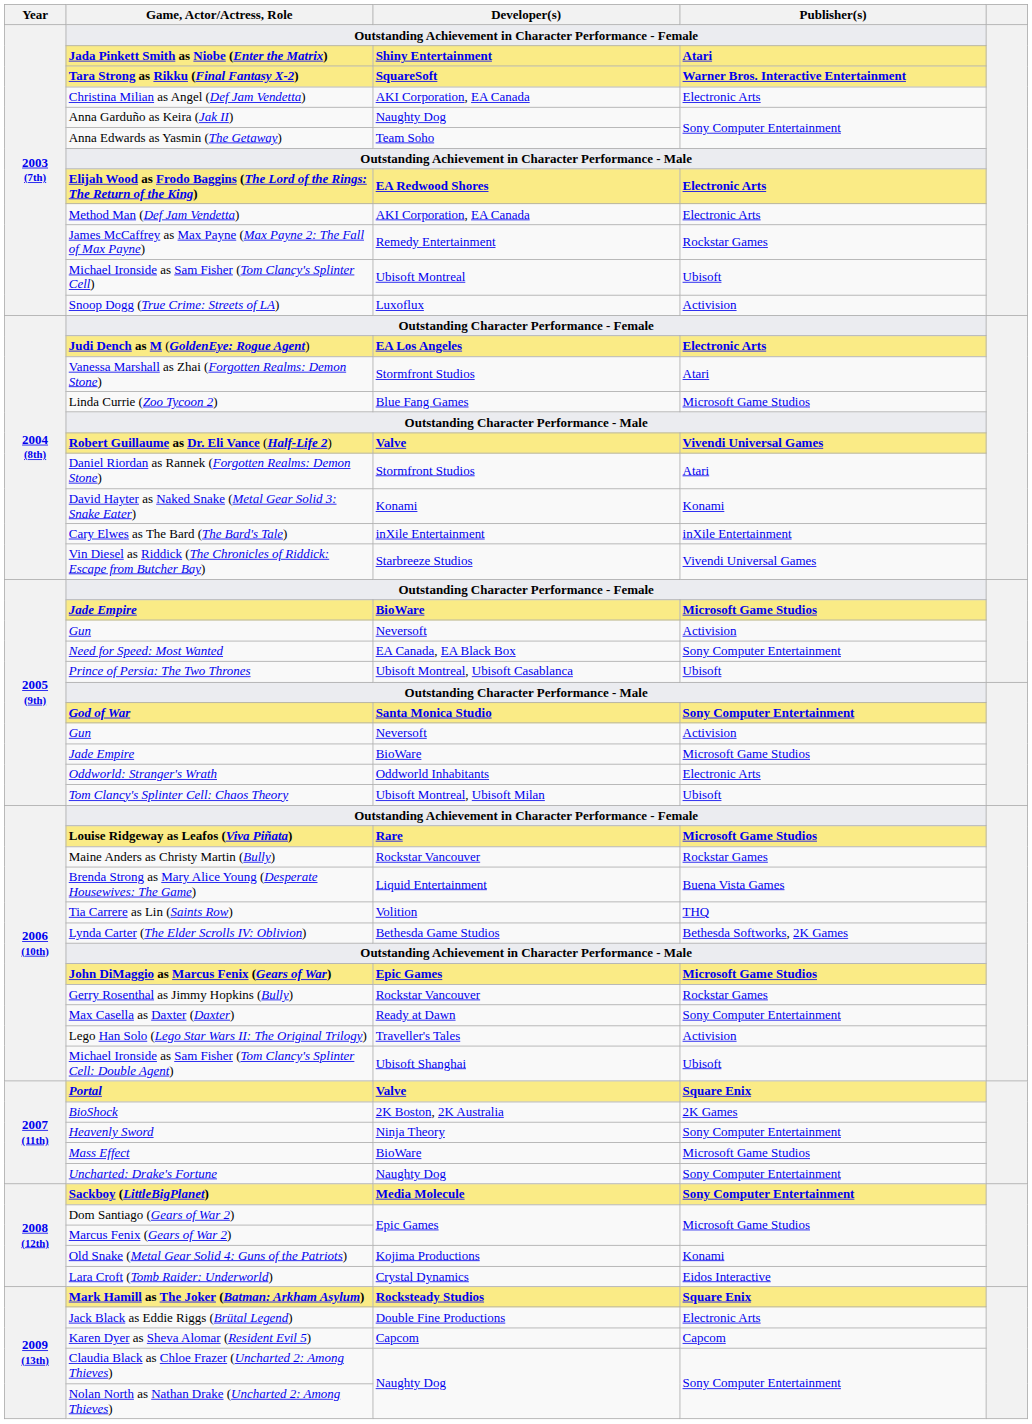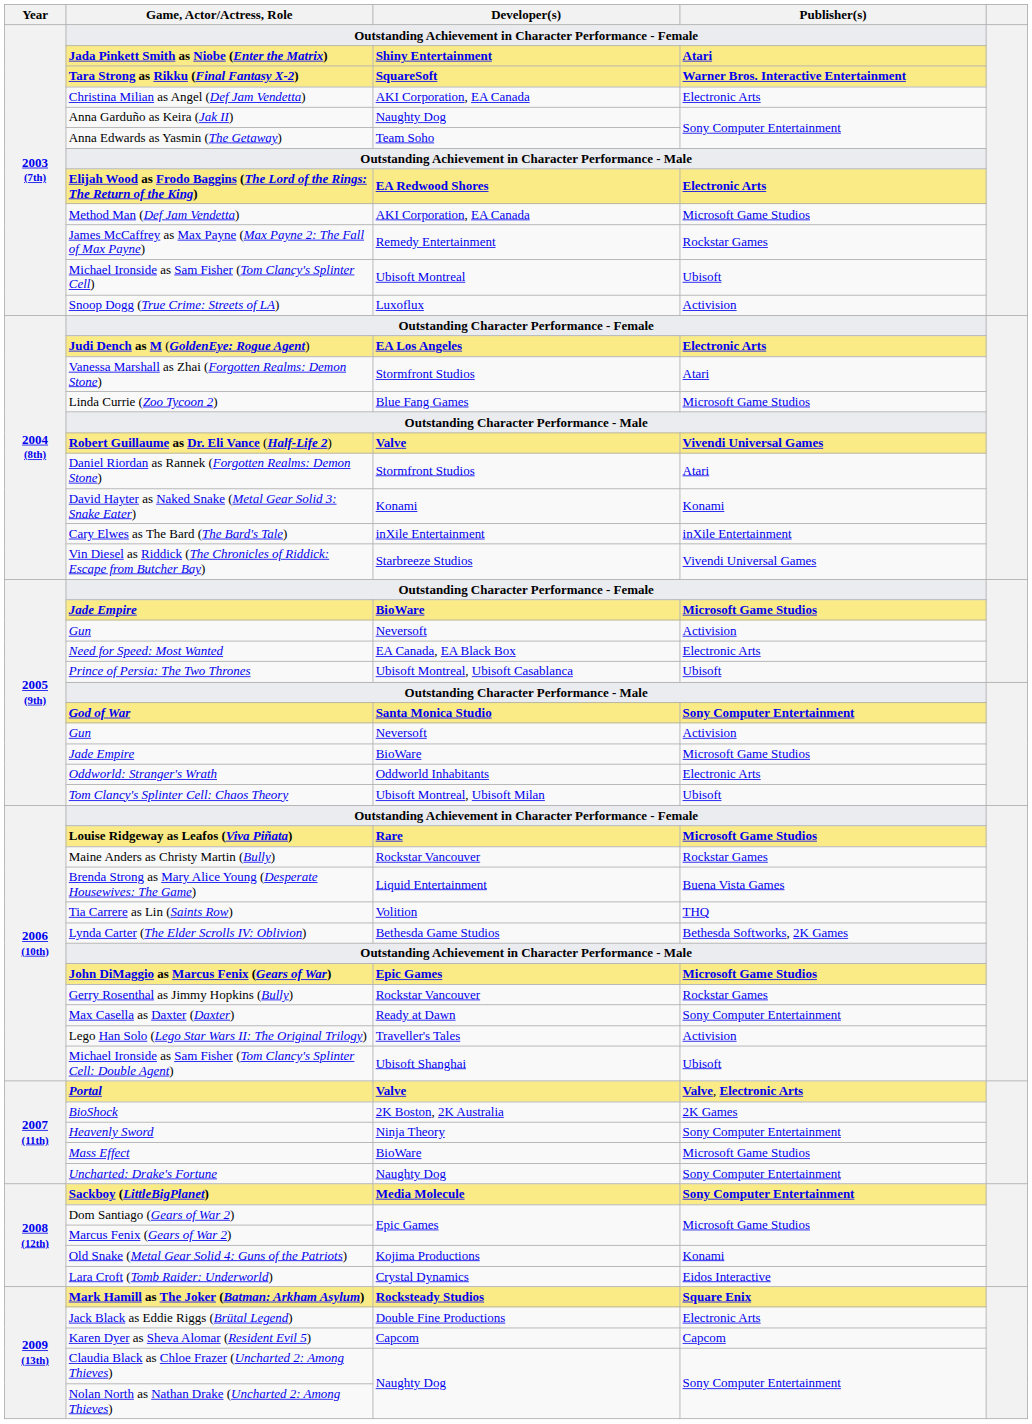Method Man (Def Jam Vendetta) | Publisher(s): Electronic Arts -> Microsoft Game Studios
Need for Speed: Most Wanted | Publisher(s): Sony Computer Entertainment -> Electronic Arts
Portal | Publisher(s): Square Enix -> Valve, Electronic Arts
